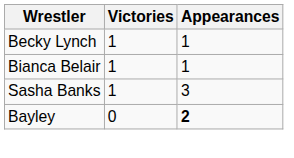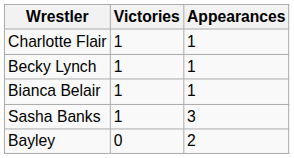+ row: Charlotte Flair | 1 | 1
Bayley | Appearances: bold -> normal
